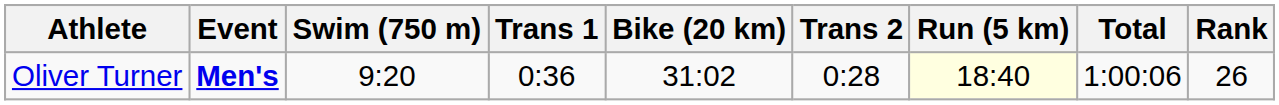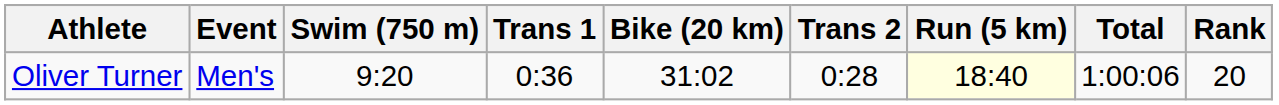Oliver Turner | Event: bold -> normal
Oliver Turner | Rank: 26 -> 20
